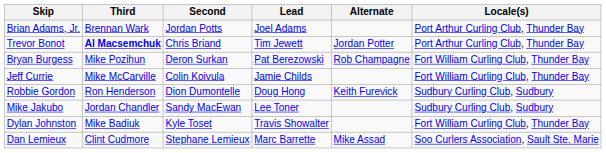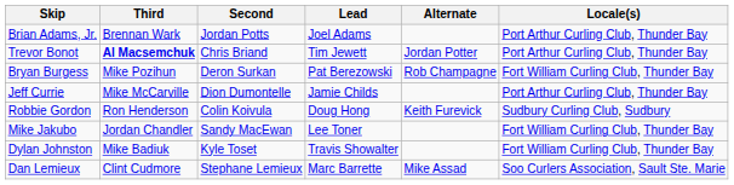Jeff Currie | Second: Colin Koivula -> Dion Dumontelle
Jeff Currie | Locale(s): Fort William Curling Club, Thunder Bay -> Port Arthur Curling Club, Thunder Bay
Robbie Gordon | Second: Dion Dumontelle -> Colin Koivula
Mike Jakubo | Locale(s): Sudbury Curling Club, Sudbury -> Fort William Curling Club, Thunder Bay
